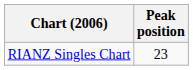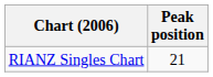RIANZ Singles Chart | Peak position: 23 -> 21
